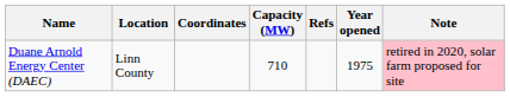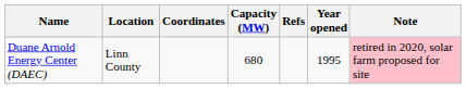Duane Arnold Energy Center (DAEC) | Capacity (MW): 710 -> 680
Duane Arnold Energy Center (DAEC) | Year opened: 1975 -> 1995
